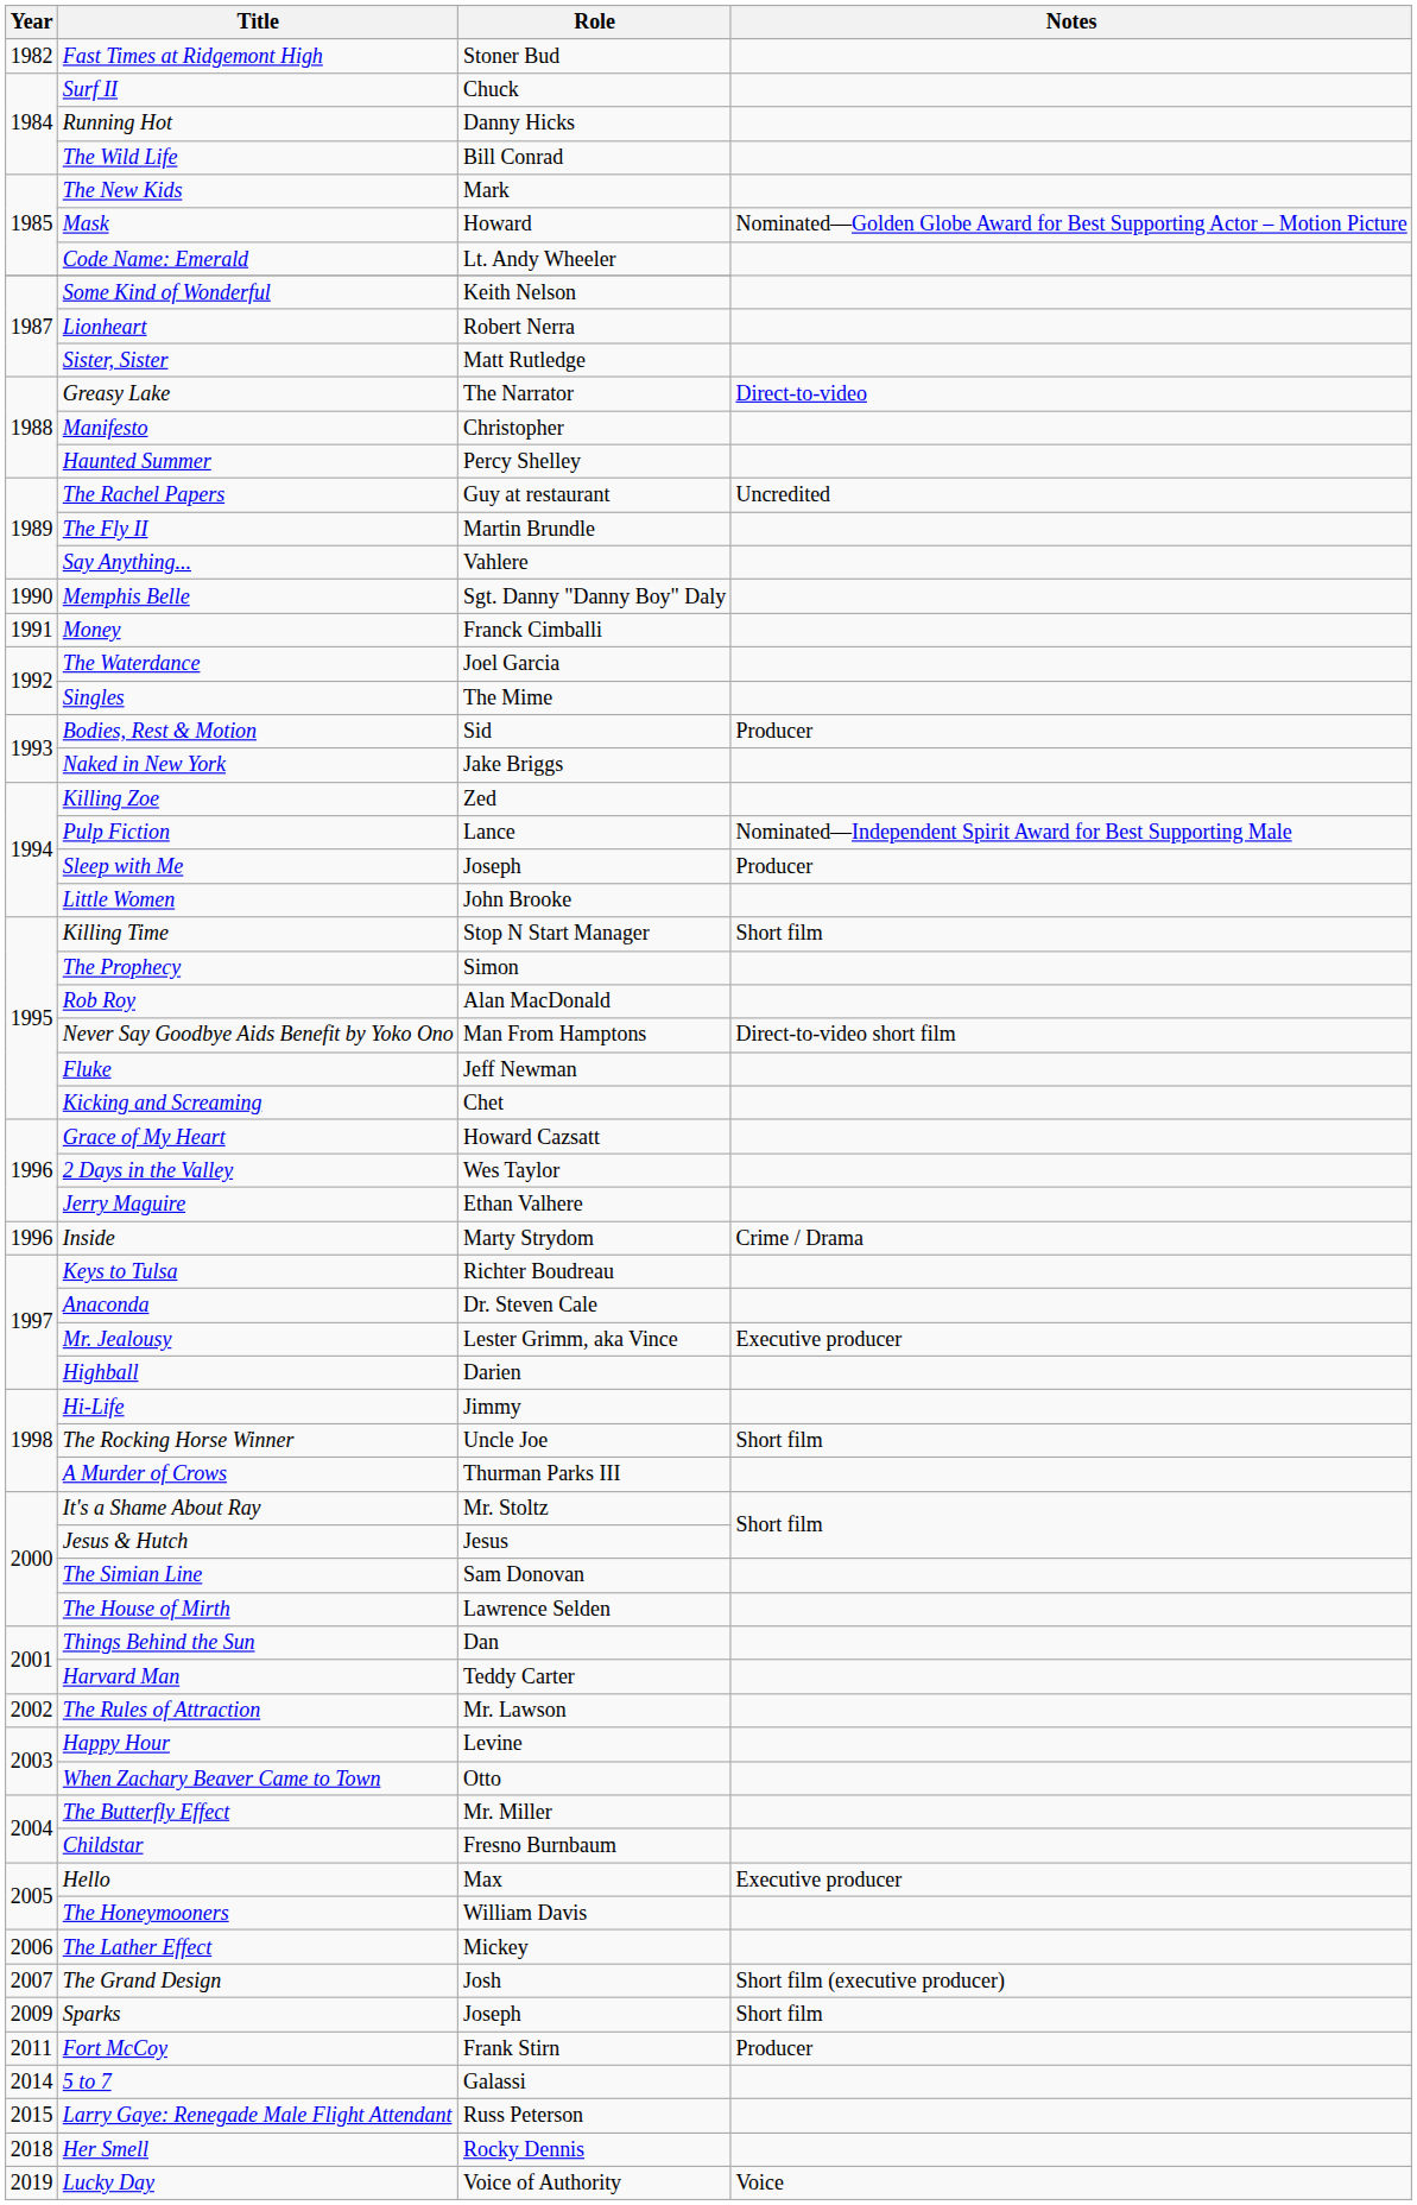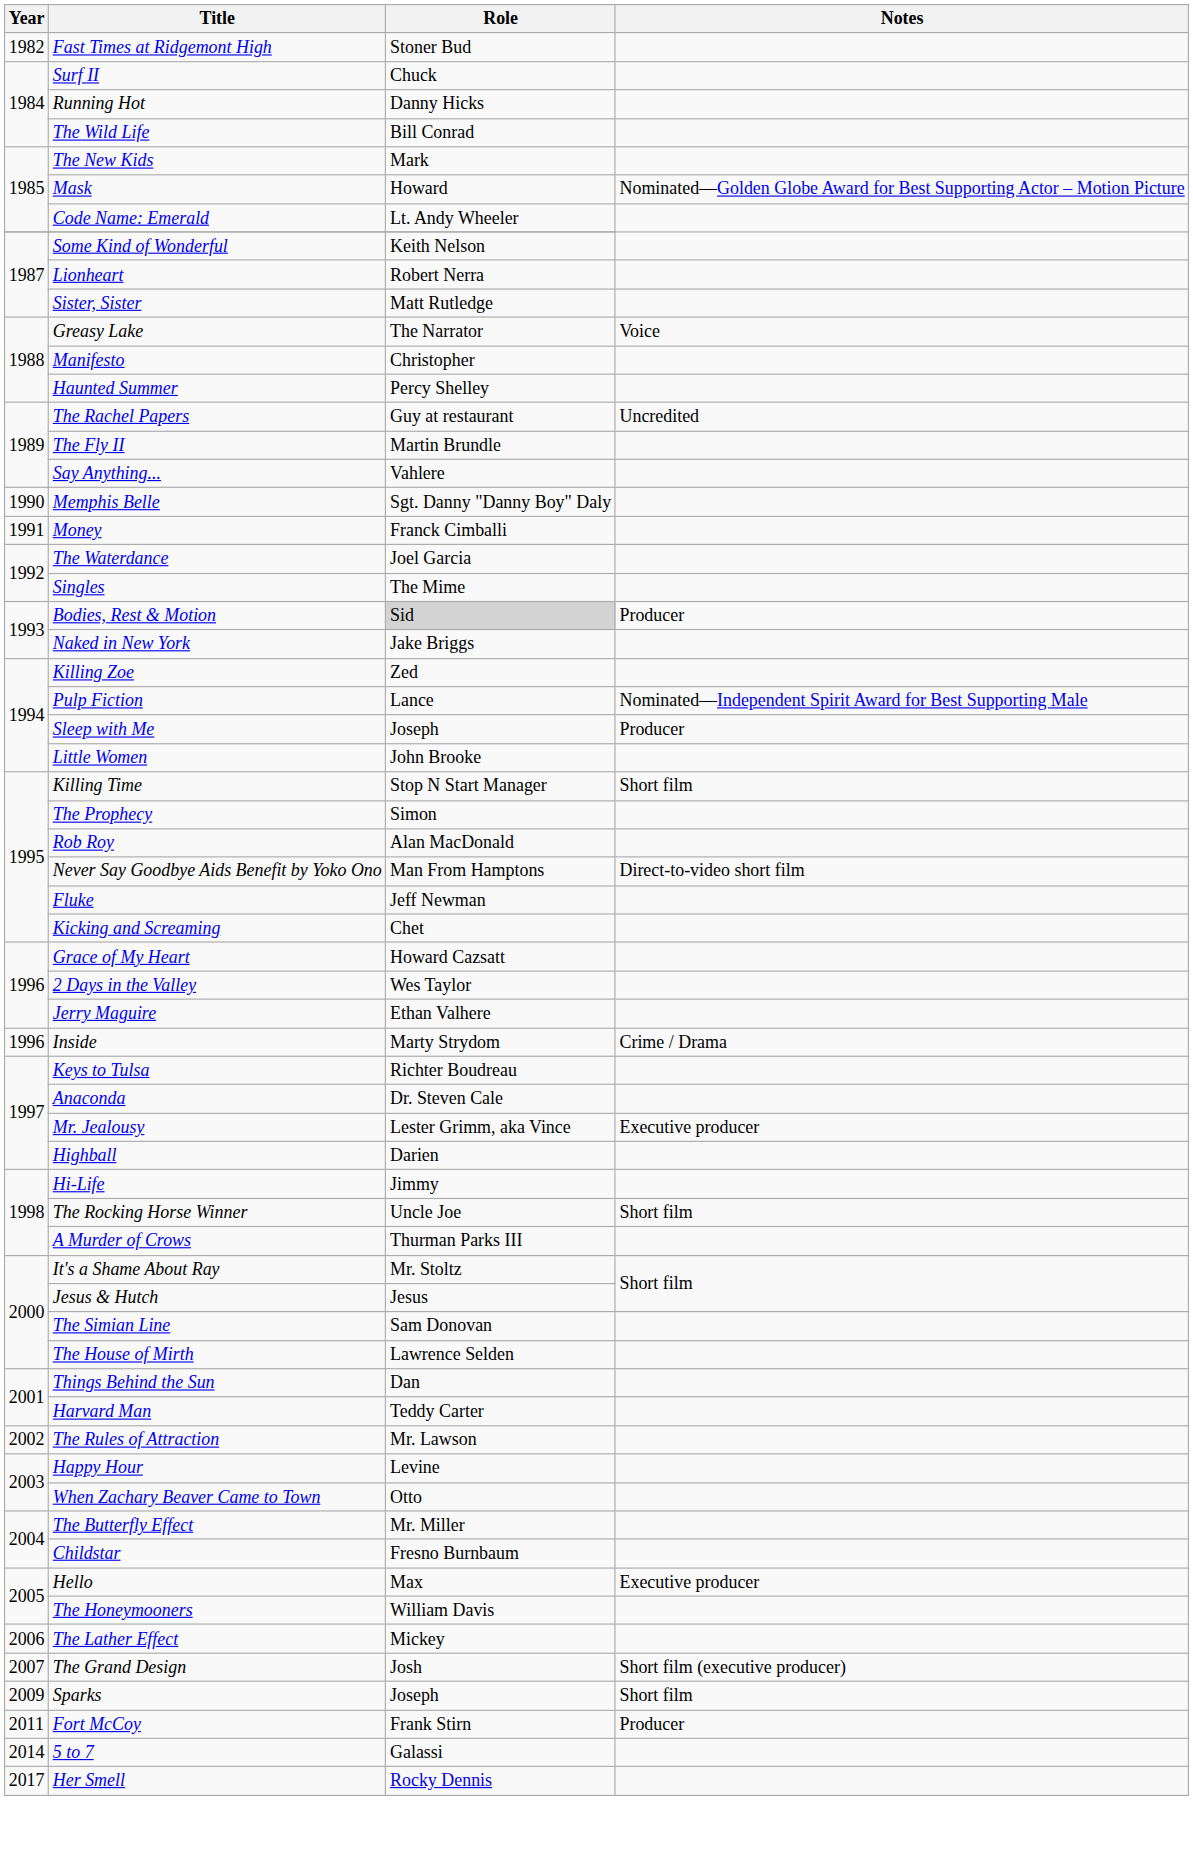Greasy Lake | Notes: Direct-to-video -> Voice
Bodies, Rest & Motion | Role: no background -> lightgrey background
- row: 2015 | Larry Gaye: Renegade Male Flight Attendant | Russ Peterson
Her Smell | Year: 2018 -> 2017
- row: 2019 | Lucky Day | Voice of Authority | Voice
